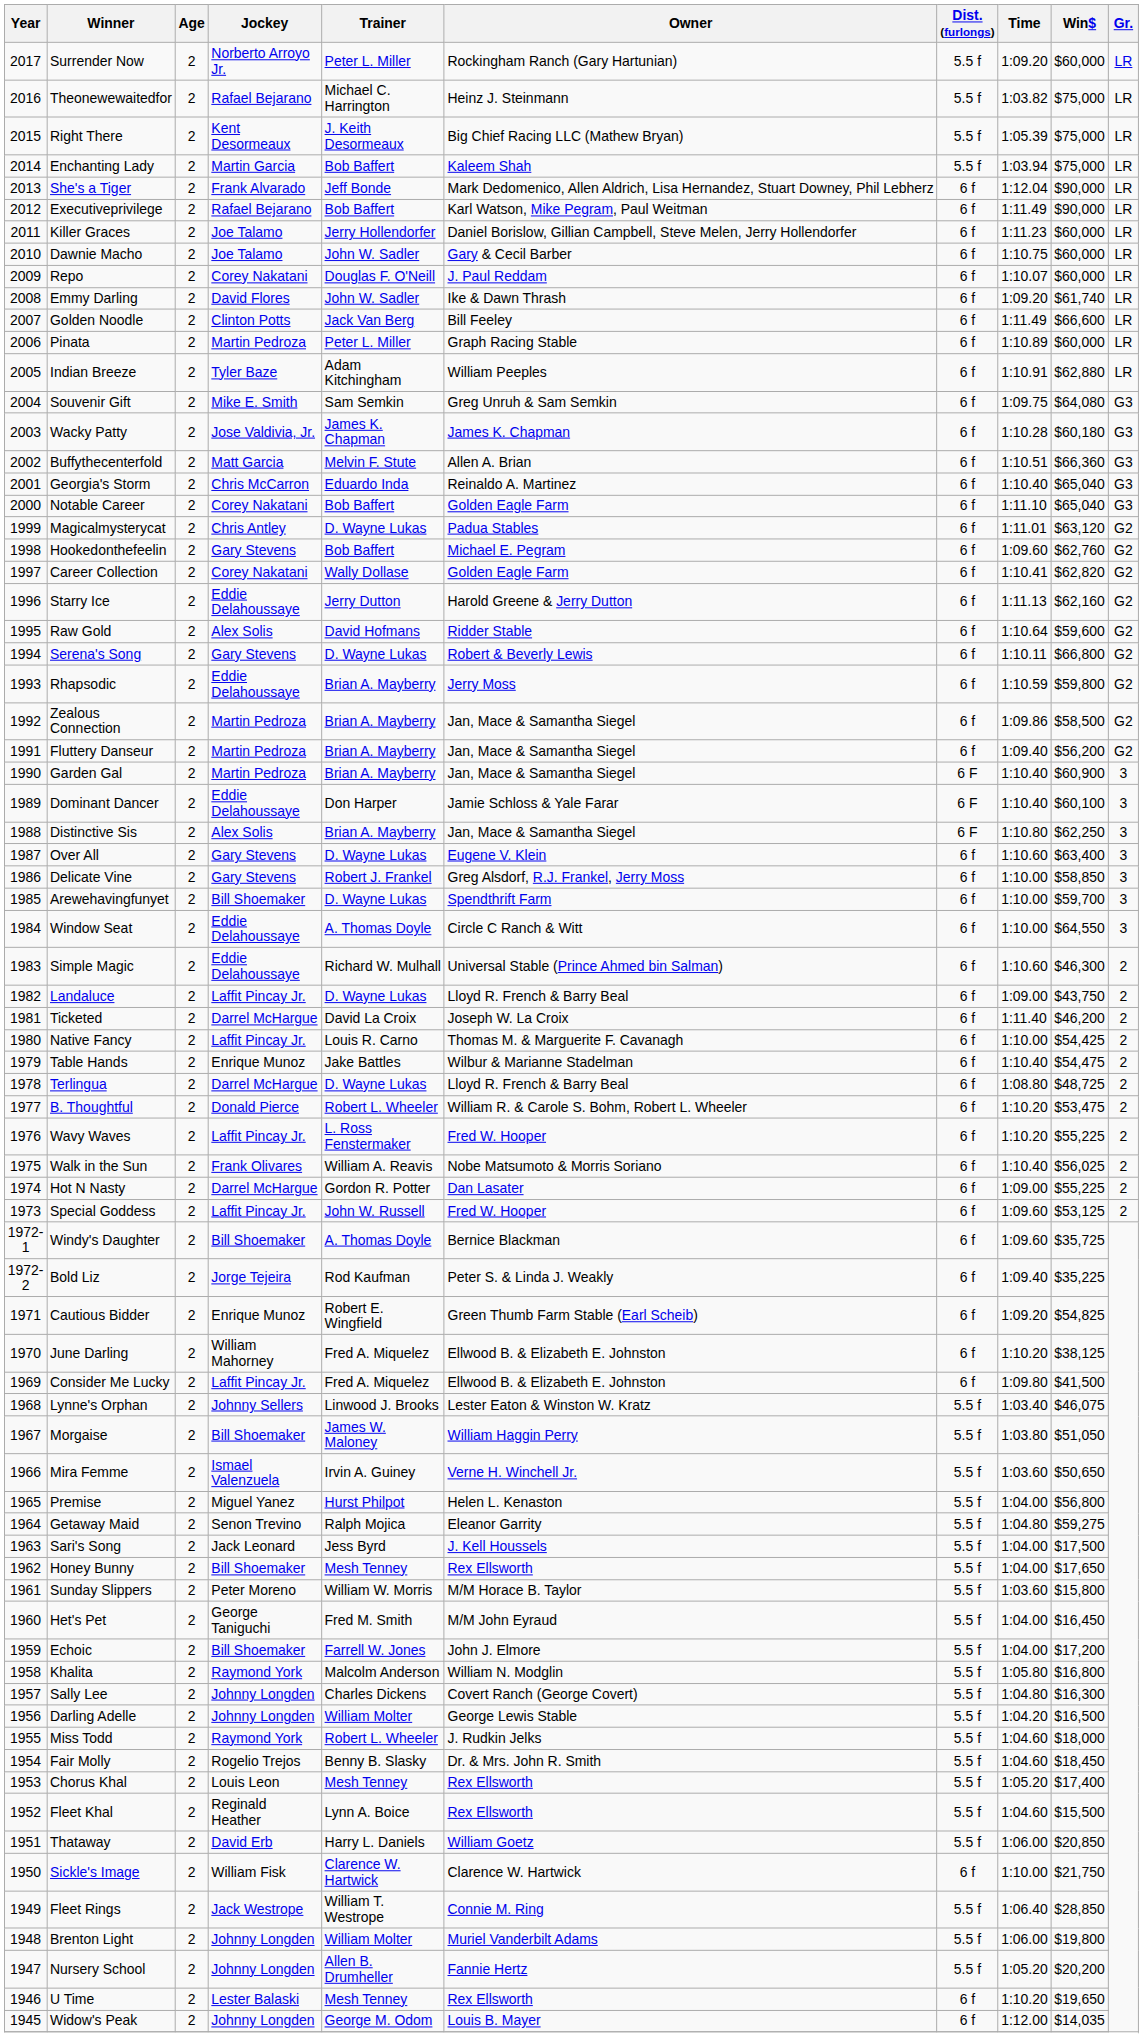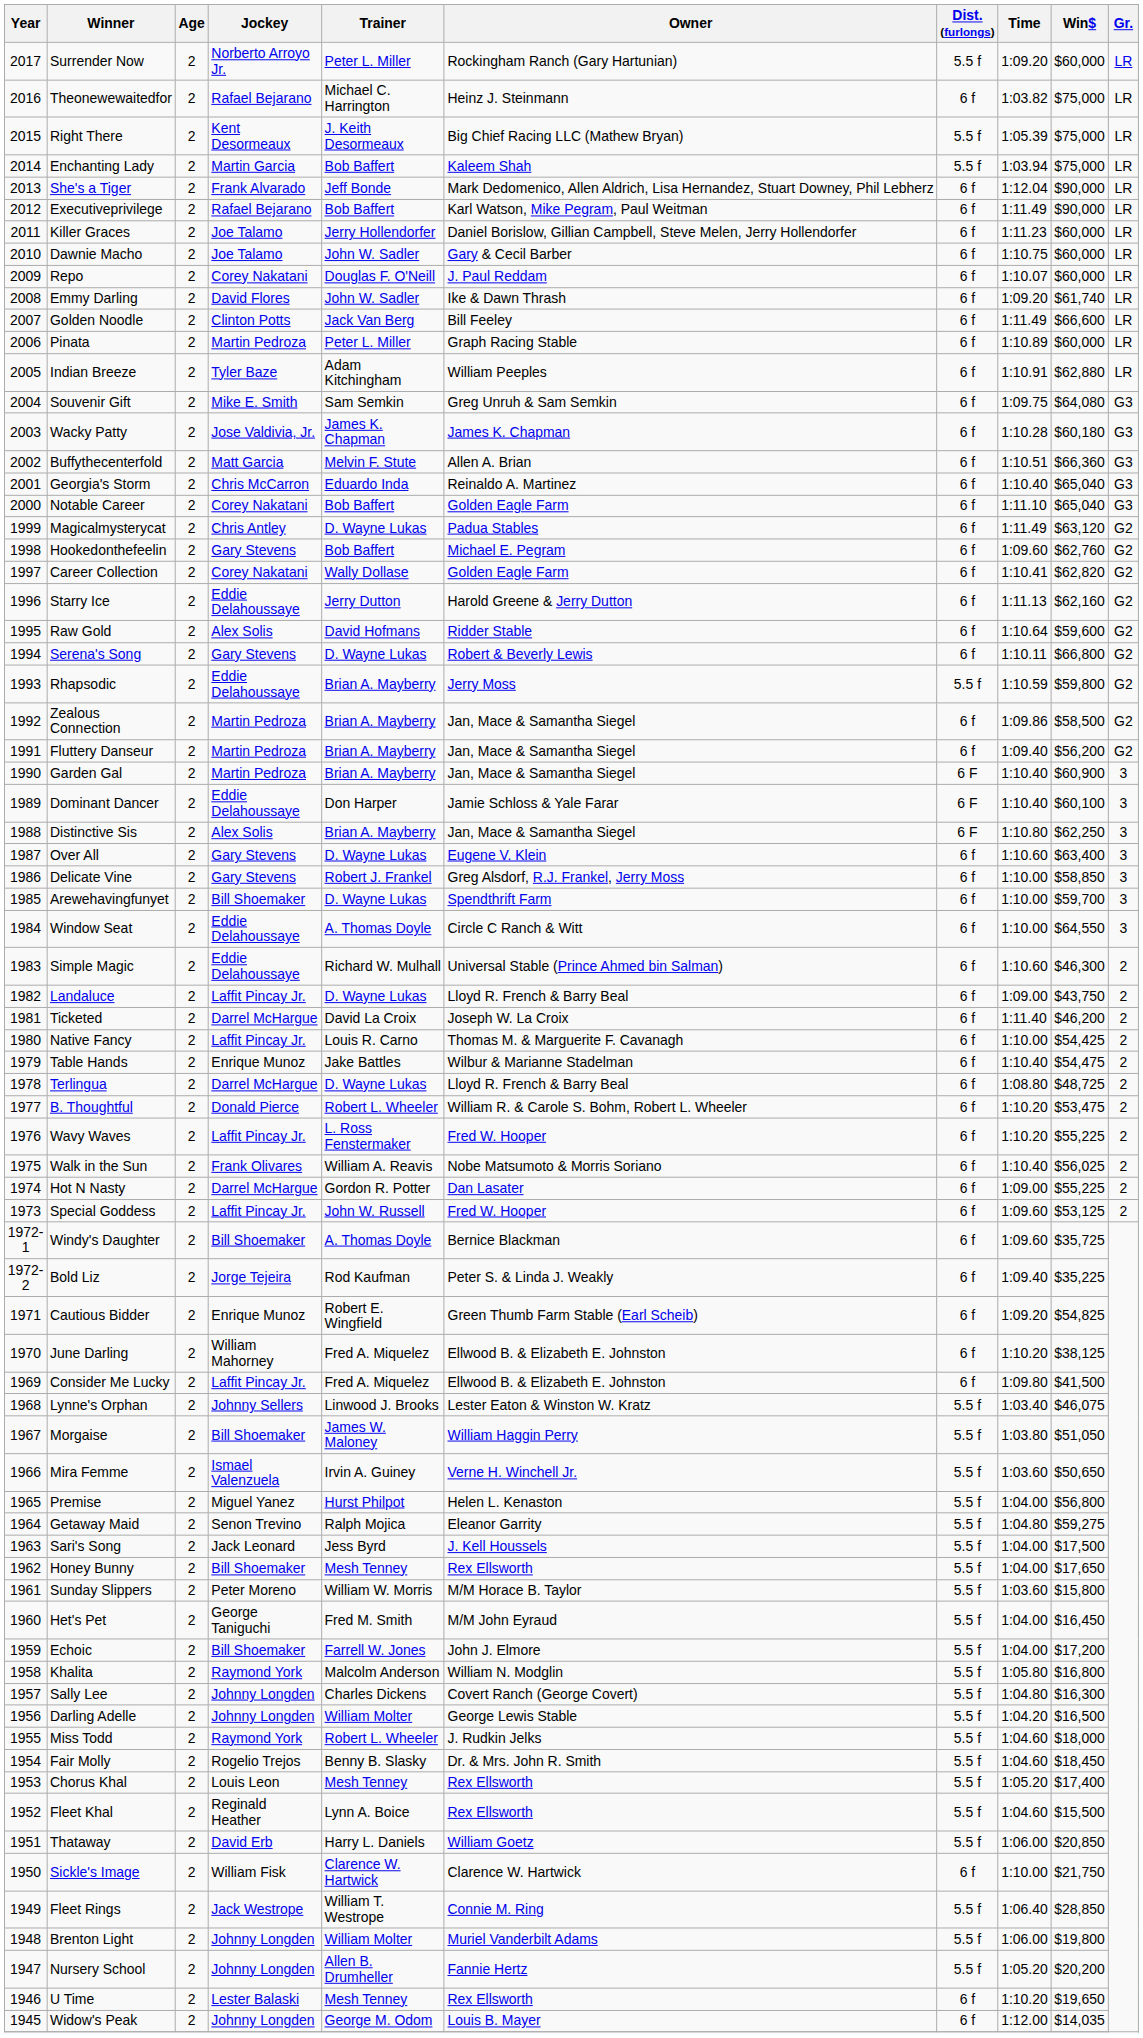Theonewewaitedfor | Dist. (furlongs): 5.5 f -> 6 f
Magicalmysterycat | Time: 1:11.01 -> 1:11.49
Rhapsodic | Dist. (furlongs): 6 f -> 5.5 f
